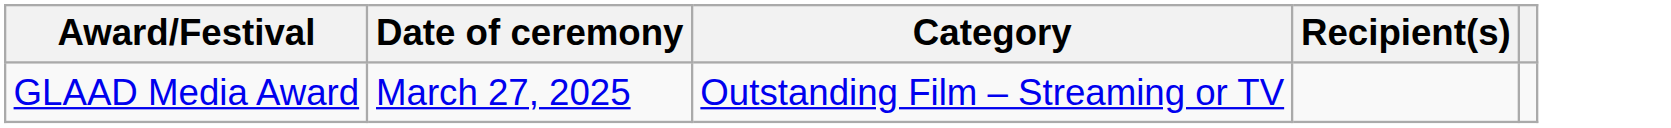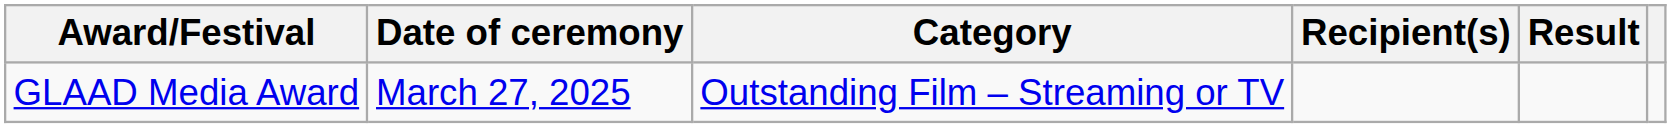+ column: Result
